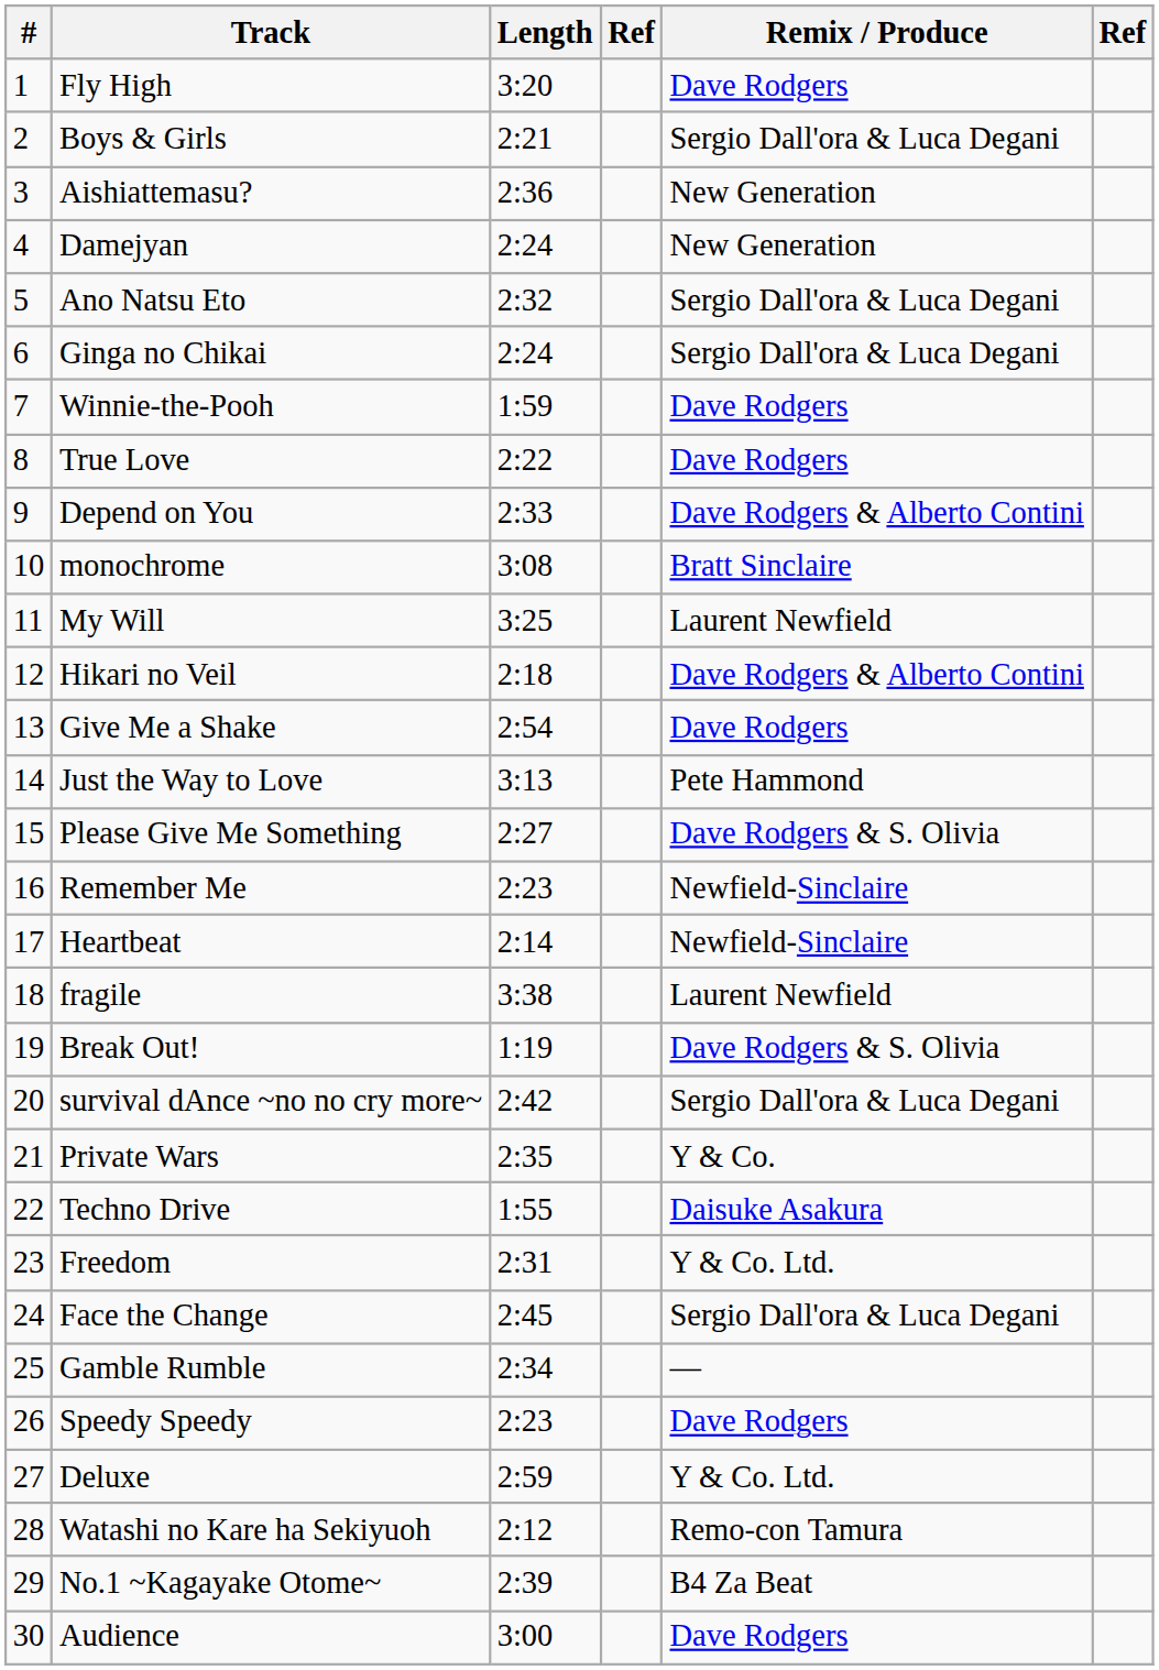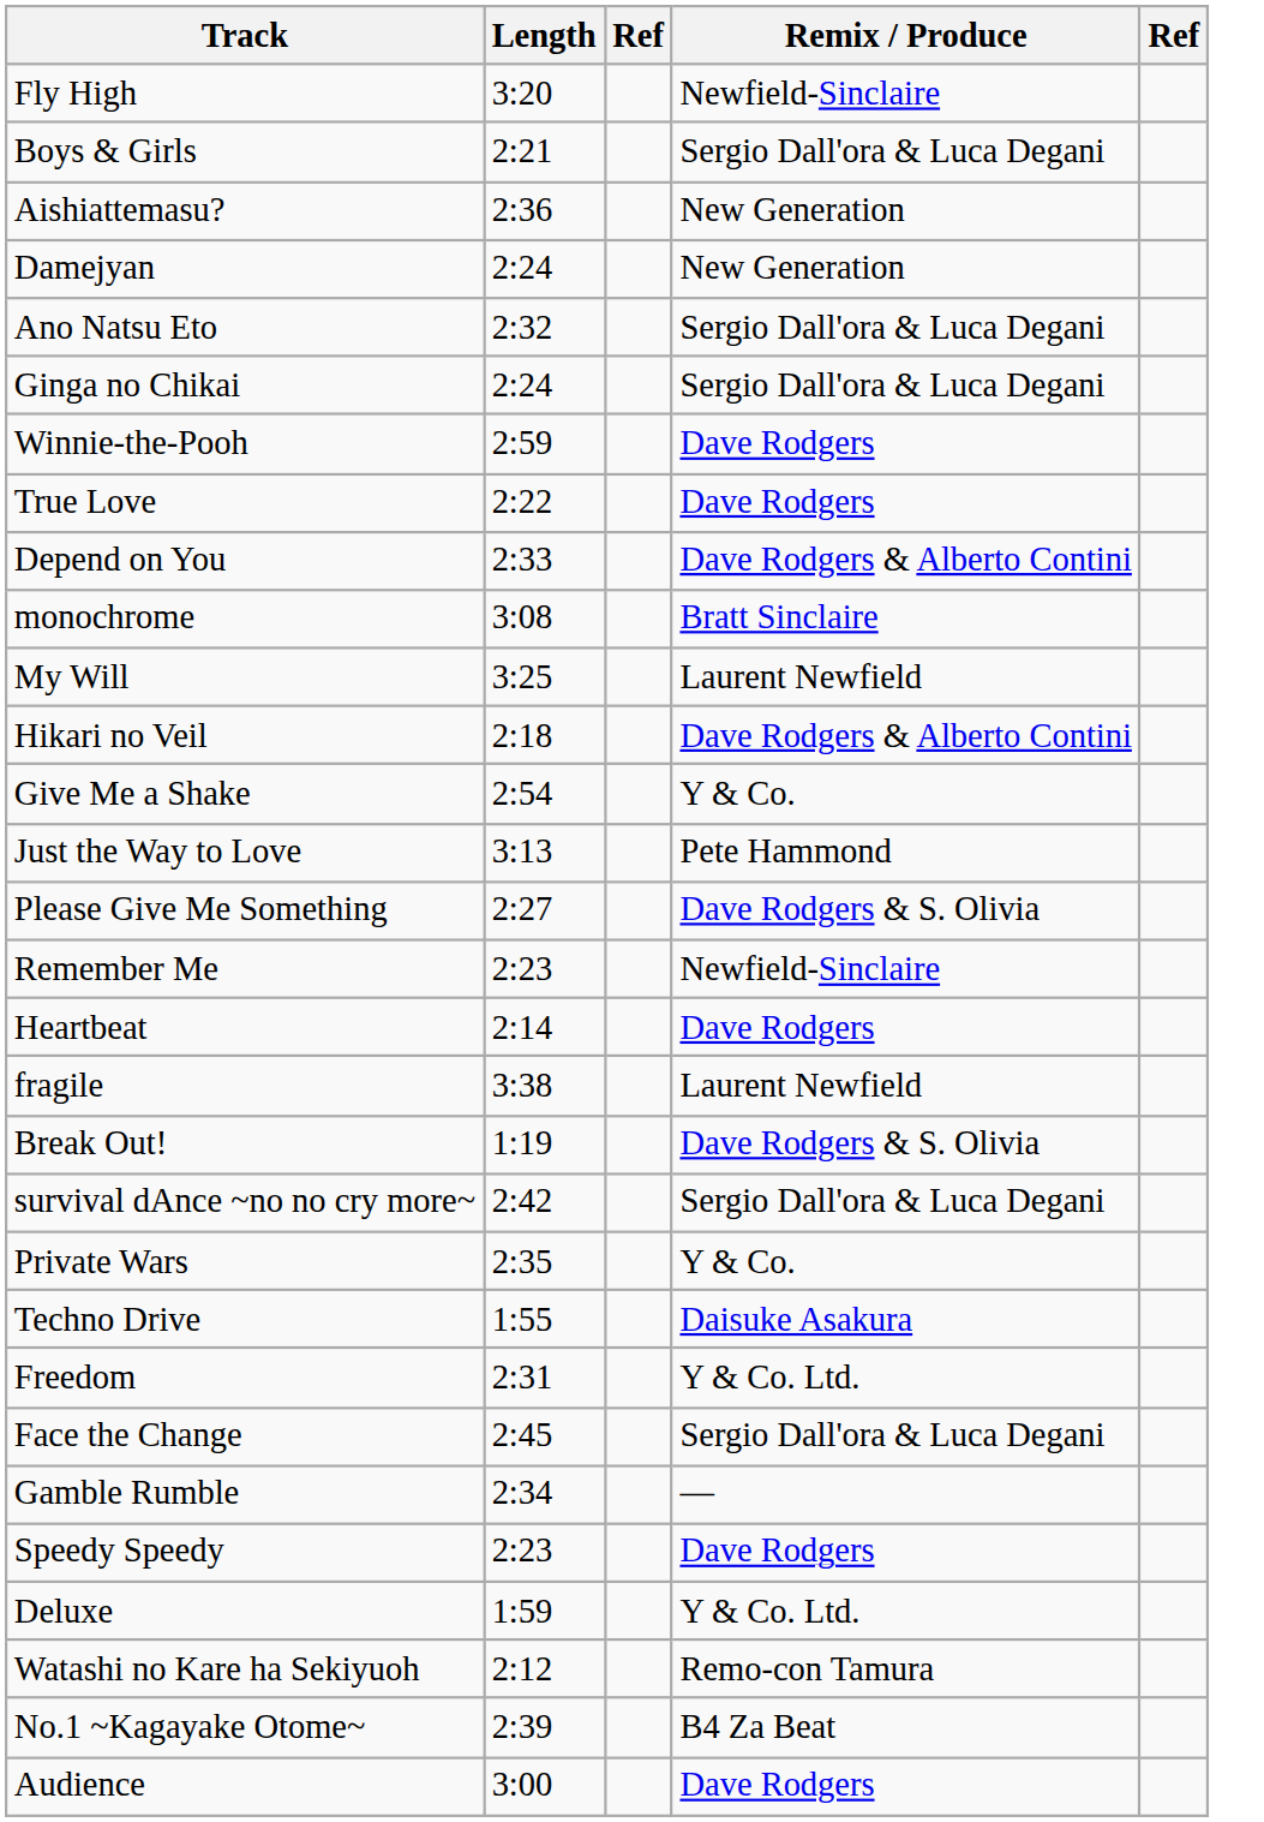- column: # | 1 | 2 | 3 | 4 | 5 | 6 | 7 | 8 | 9 | 10 | 11 | 12 | 13 | 14 | 15 | 16 | 17 | 18 | 19 | 20 | 21 | 22 | 23 | 24 | 25 | 26 | 27 | 28 | 29 | 30
Fly High | Remix / Produce: Dave Rodgers -> Newfield-Sinclaire
Winnie-the-Pooh | Length: 1:59 -> 2:59
Give Me a Shake | Remix / Produce: Dave Rodgers -> Y & Co.
Heartbeat | Remix / Produce: Newfield-Sinclaire -> Dave Rodgers
Deluxe | Length: 2:59 -> 1:59
